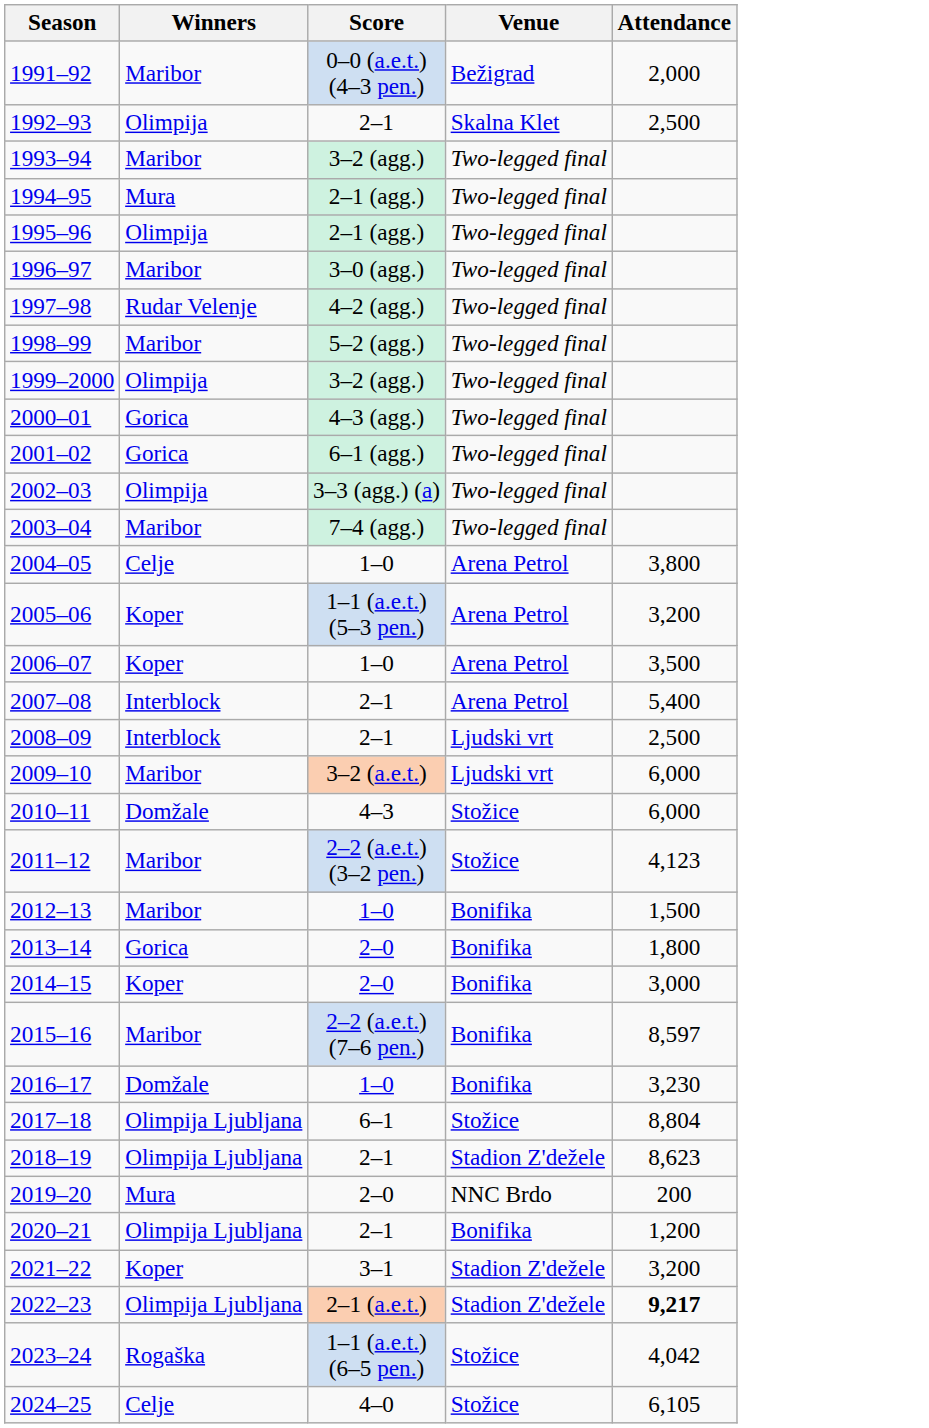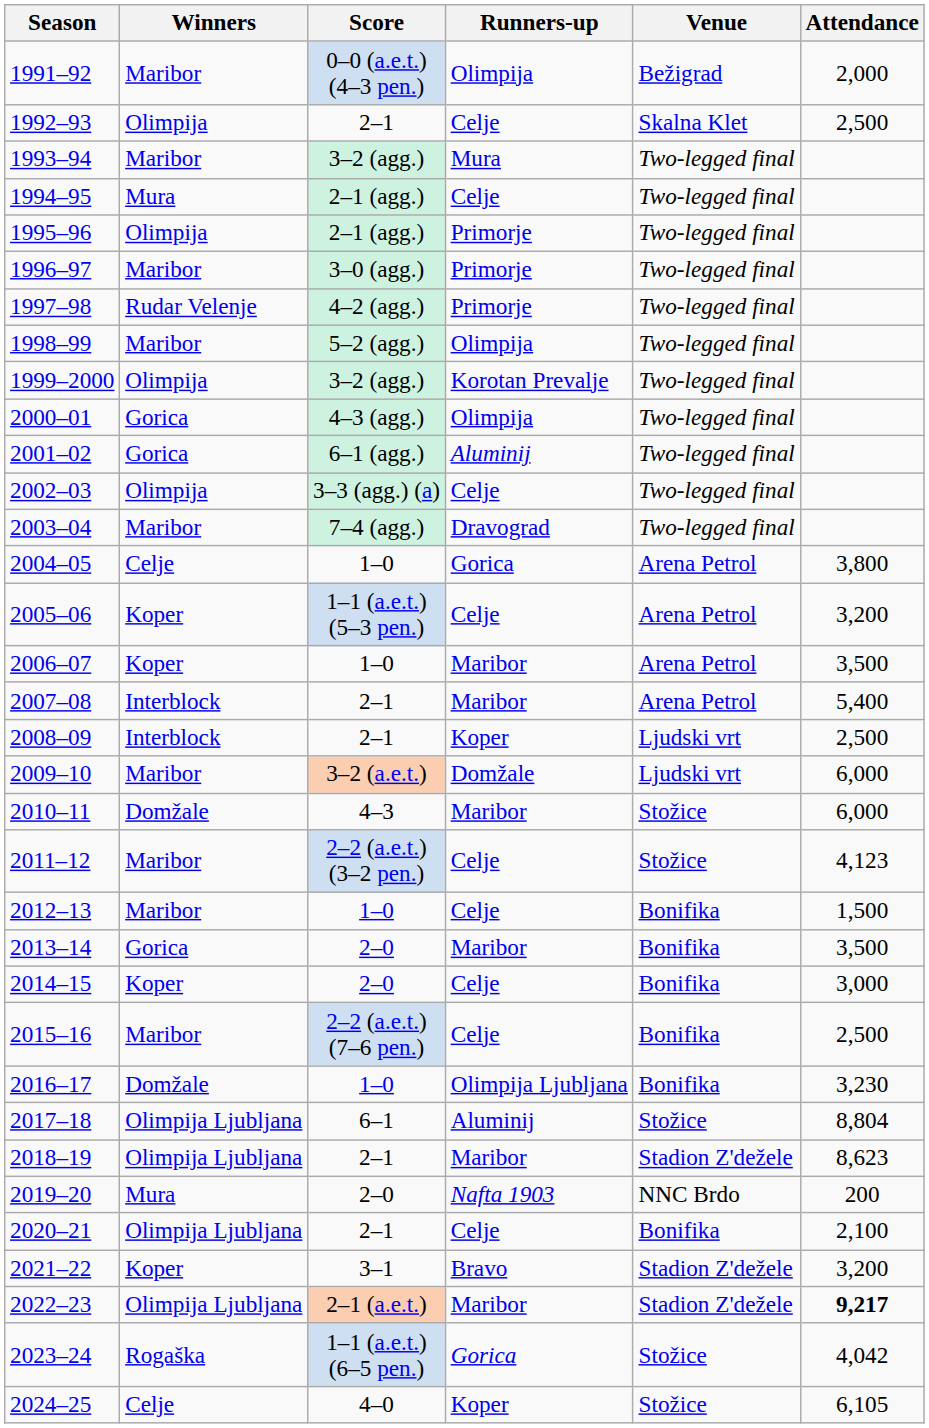+ column: Runners-up | Olimpija | Celje | Mura | Celje | Primorje | Primorje | Primorje | Olimpija | Korotan Prevalje | Olimpija | Aluminij | Celje | Dravograd | Gorica | Celje | Maribor | Maribor | Koper | Domžale | Maribor | Celje | Celje | Maribor | Celje | Celje | Olimpija Ljubljana | Aluminij | Maribor | Nafta 1903 | Celje | Bravo | Maribor | Gorica | Koper
2013–14 | Attendance: 1,800 -> 3,500
2015–16 | Attendance: 8,597 -> 2,500
2020–21 | Attendance: 1,200 -> 2,100
